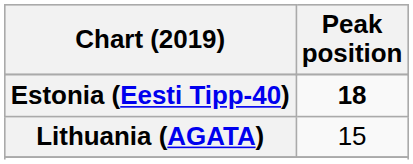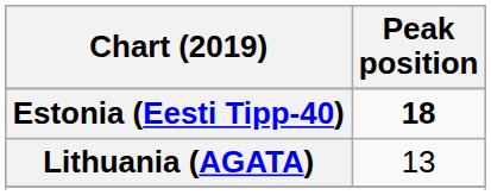Lithuania (AGATA) | Peak position: 15 -> 13
